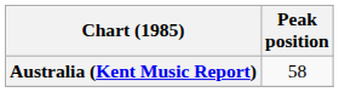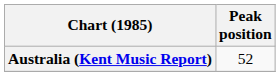Australia (Kent Music Report) | Peak position: 58 -> 52
